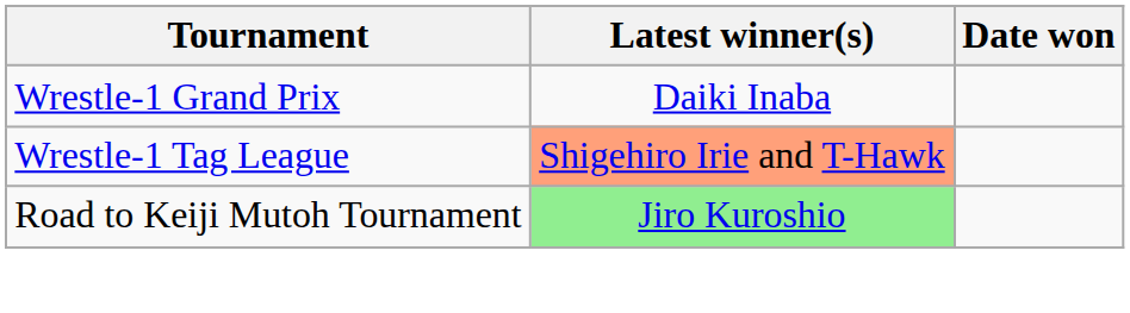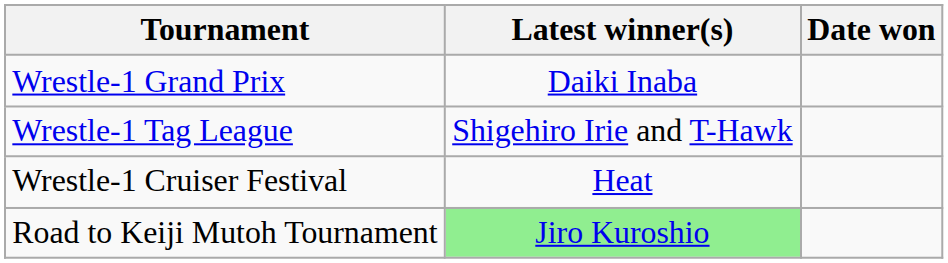Wrestle-1 Tag League | Latest winner(s): lightsalmon background -> no background
+ row: Wrestle-1 Cruiser Festival | Heat
